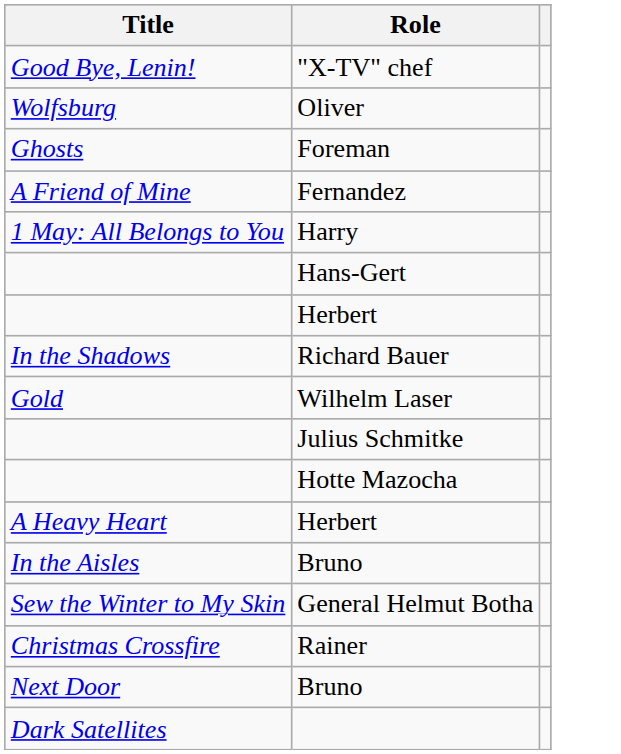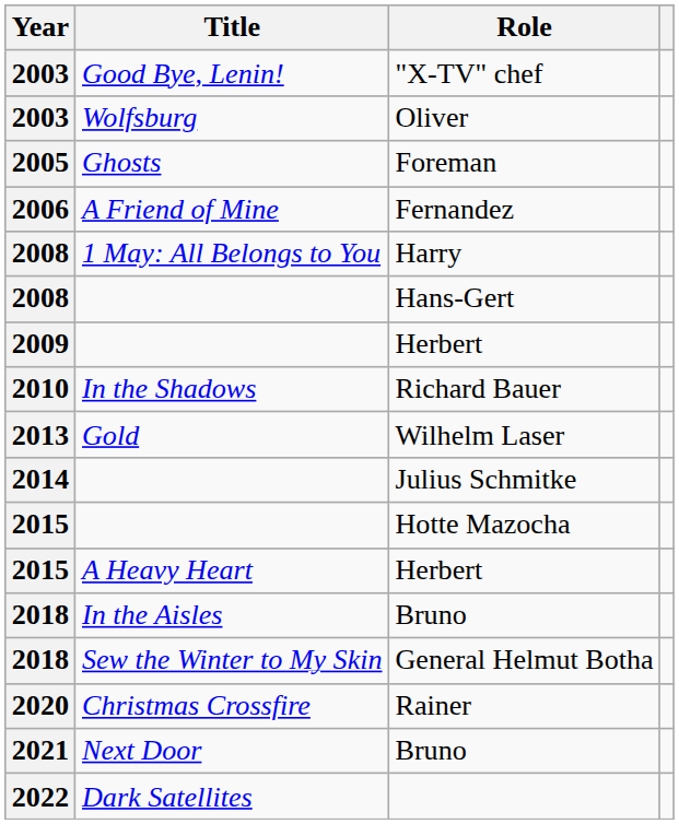+ column: Year | 2003 | 2003 | 2005 | 2006 | 2008 | 2008 | 2009 | 2010 | 2013 | 2014 | 2015 | 2015 | 2018 | 2018 | 2020 | 2021 | 2022
